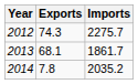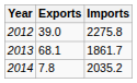2012 | Exports: 74.3 -> 39.0
2012 | Imports: 2275.7 -> 2275.8
